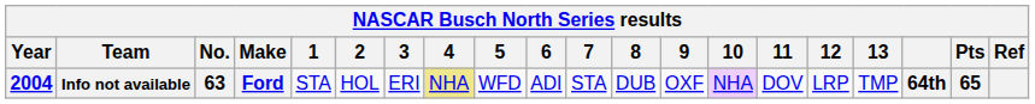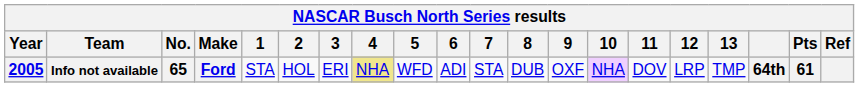Info not available | Year: 2004 -> 2005
Info not available | No.: 63 -> 65
Info not available | Pts: 65 -> 61
